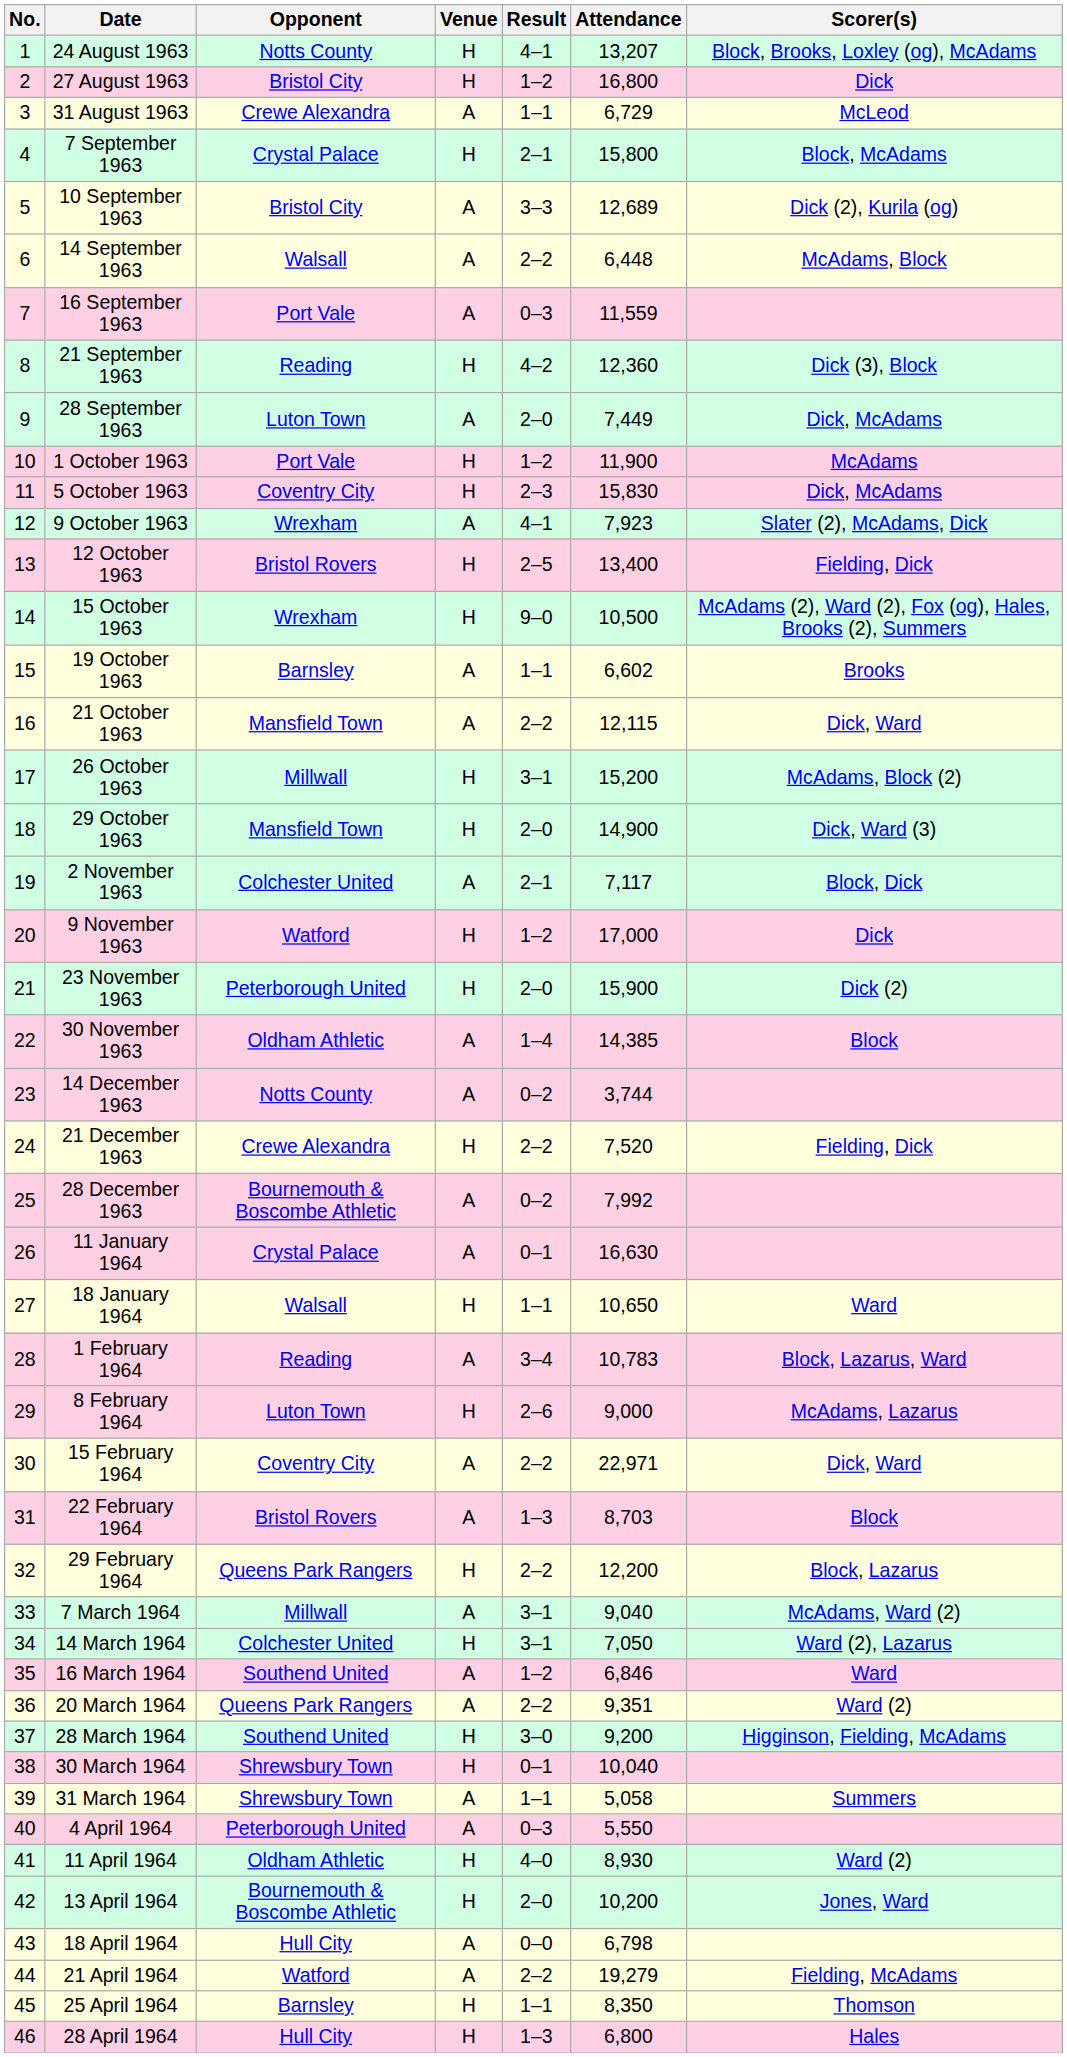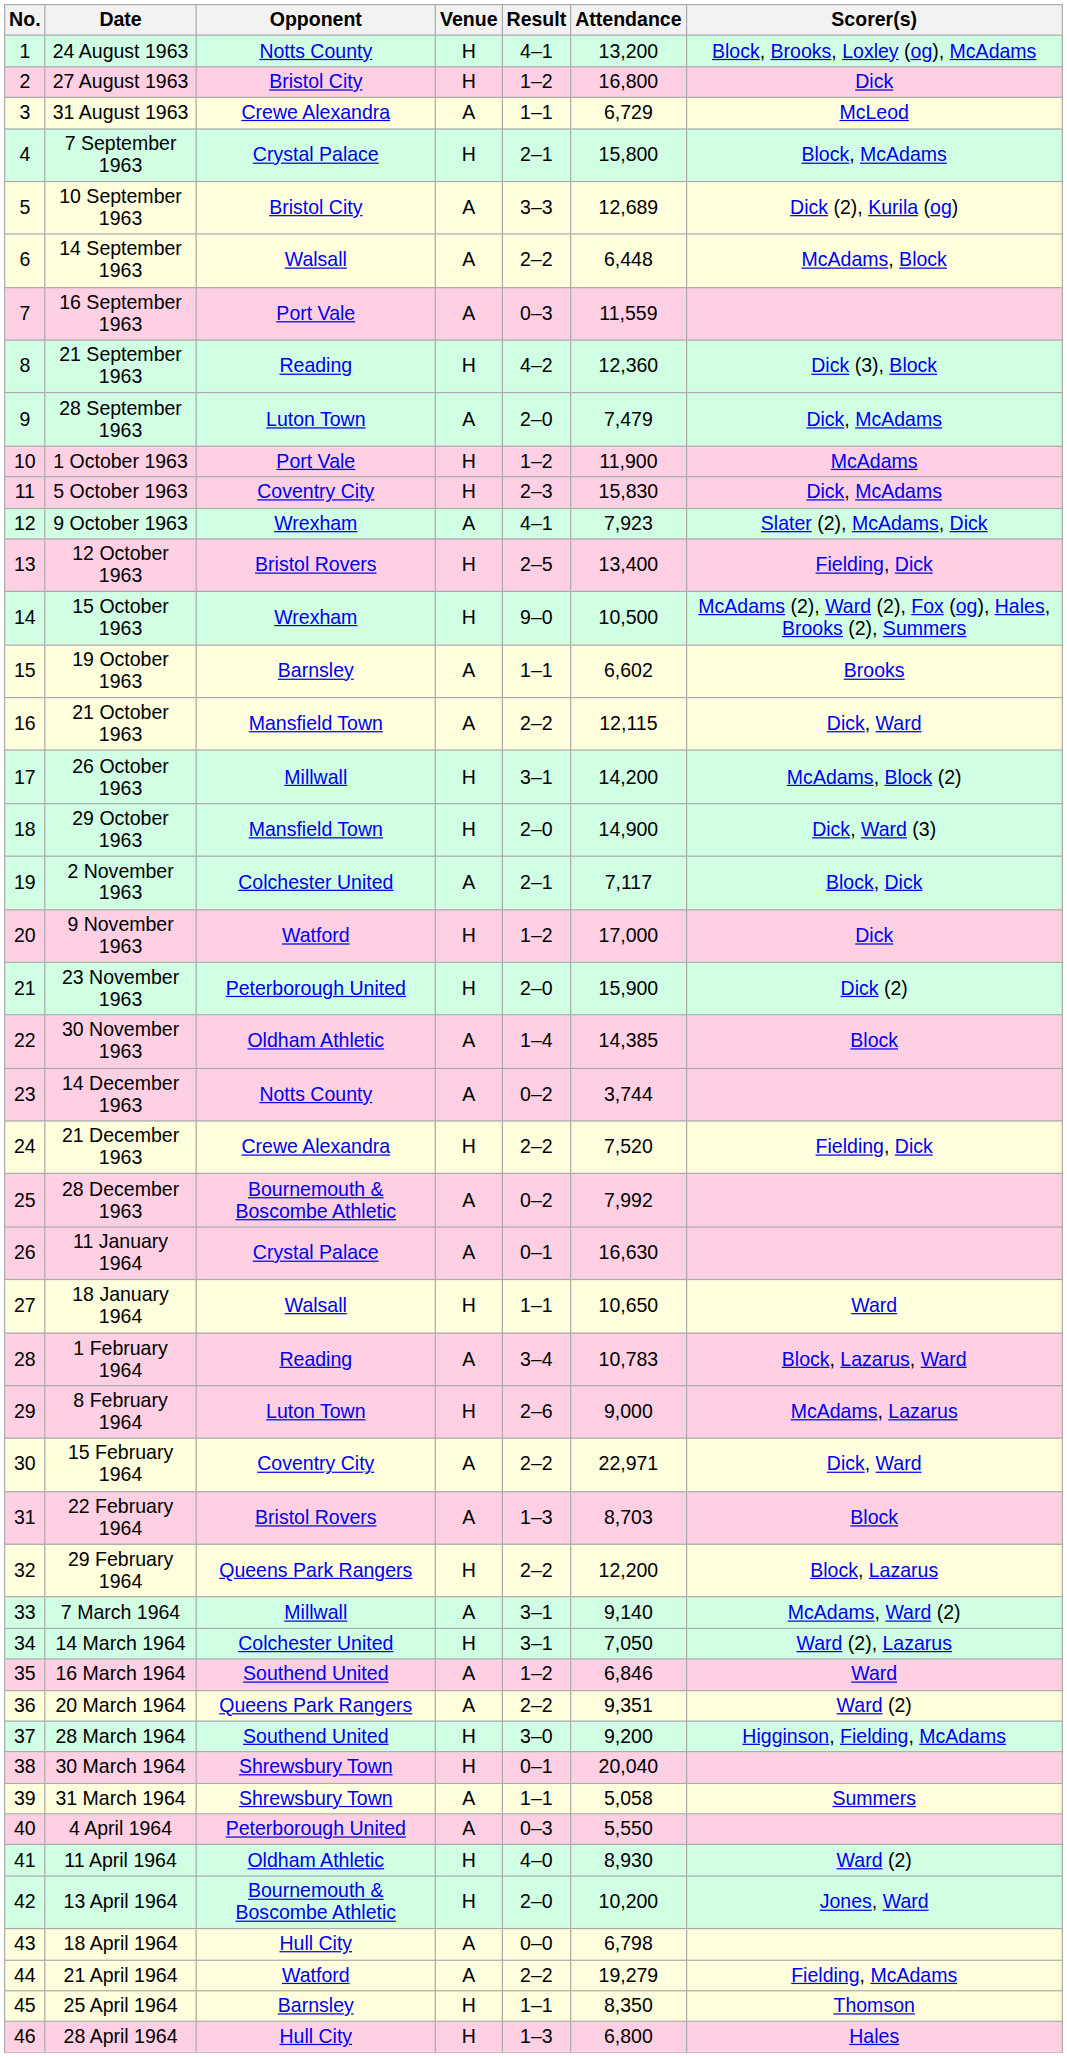24 August 1963 | Attendance: 13,207 -> 13,200
28 September 1963 | Attendance: 7,449 -> 7,479
26 October 1963 | Attendance: 15,200 -> 14,200
7 March 1964 | Attendance: 9,040 -> 9,140
30 March 1964 | Attendance: 10,040 -> 20,040
